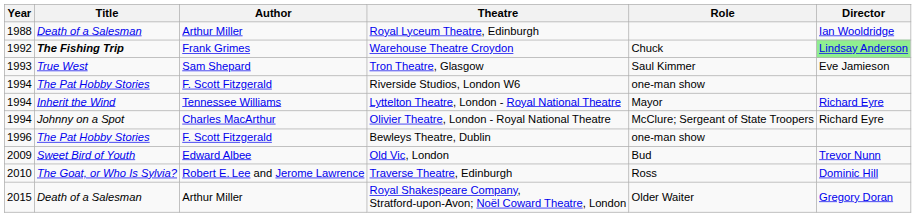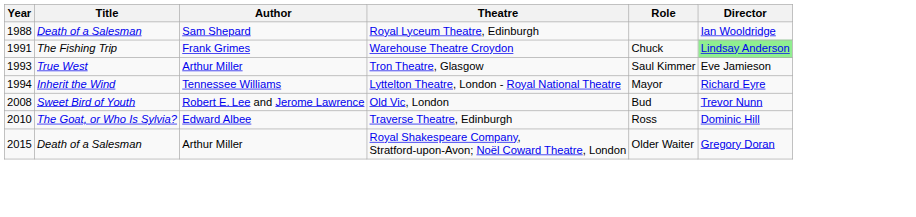Royal Lyceum Theatre, Edinburgh | Author: Arthur Miller -> Sam Shepard
Warehouse Theatre Croydon | Year: 1992 -> 1991
Warehouse Theatre Croydon | Title: bold -> normal
Tron Theatre, Glasgow | Author: Sam Shepard -> Arthur Miller
- row: 1994 | The Pat Hobby Stories | F. Scott Fitzgerald | Riverside Studios, London W6 | one-man show
- row: 1994 | Johnny on a Spot | Charles MacArthur | Olivier Theatre, London - Royal National Theatre | McClure; Sergeant of State Troopers | Richard Eyre
- row: 1996 | The Pat Hobby Stories | F. Scott Fitzgerald | Bewleys Theatre, Dublin | one-man show
Old Vic, London | Year: 2009 -> 2008
Old Vic, London | Author: Edward Albee -> Robert E. Lee and Jerome Lawrence
Traverse Theatre, Edinburgh | Author: Robert E. Lee and Jerome Lawrence -> Edward Albee
